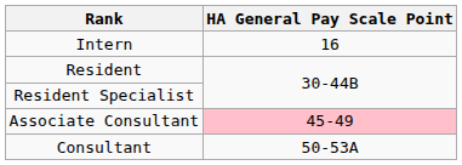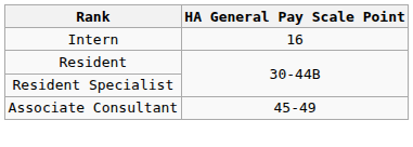Associate Consultant | HA General Pay Scale Point: pink background -> no background
- row: Consultant | 50-53A
